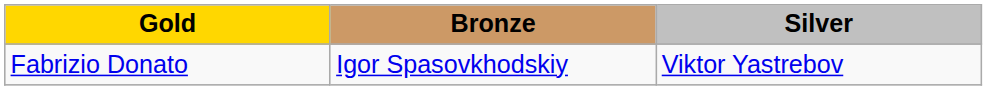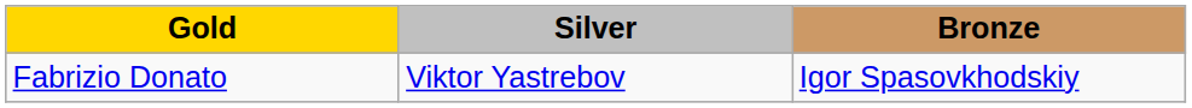columns swapped: Silver <-> Bronze
